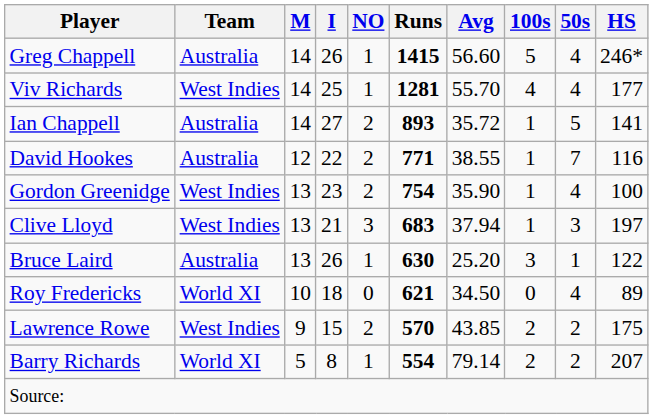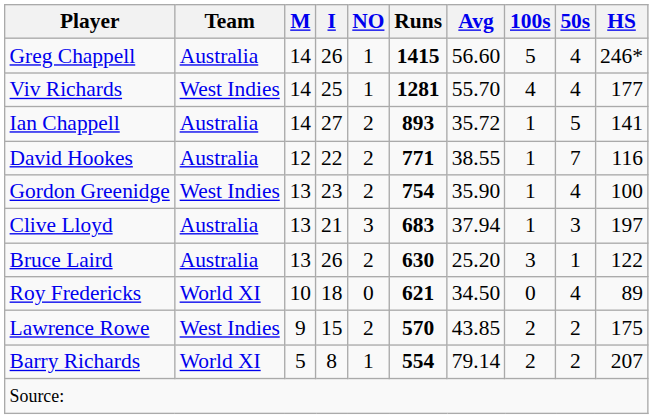Clive Lloyd | Team: West Indies -> Australia
Bruce Laird | NO: 1 -> 2
